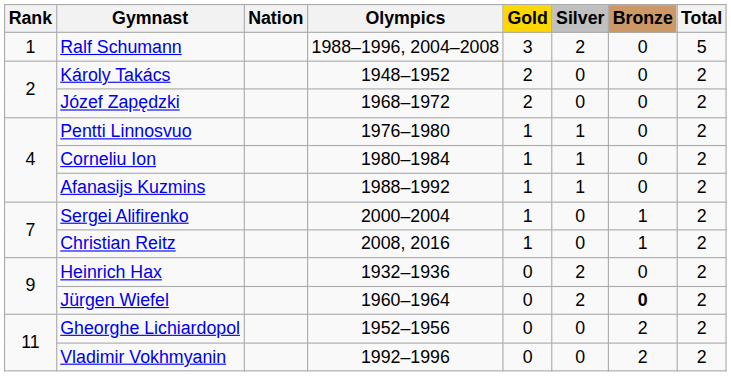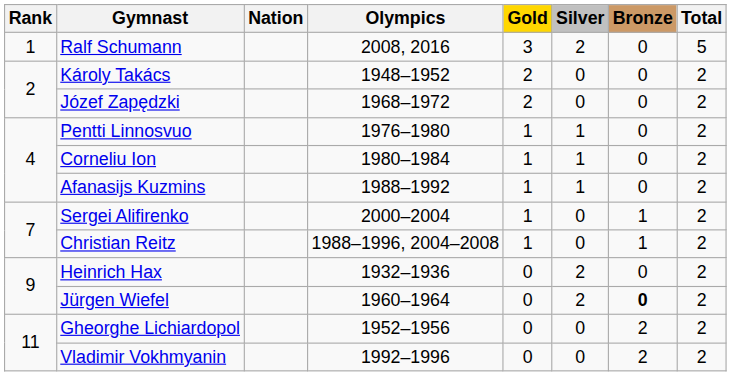Ralf Schumann | Olympics: 1988–1996, 2004–2008 -> 2008, 2016
Christian Reitz | Olympics: 2008, 2016 -> 1988–1996, 2004–2008
